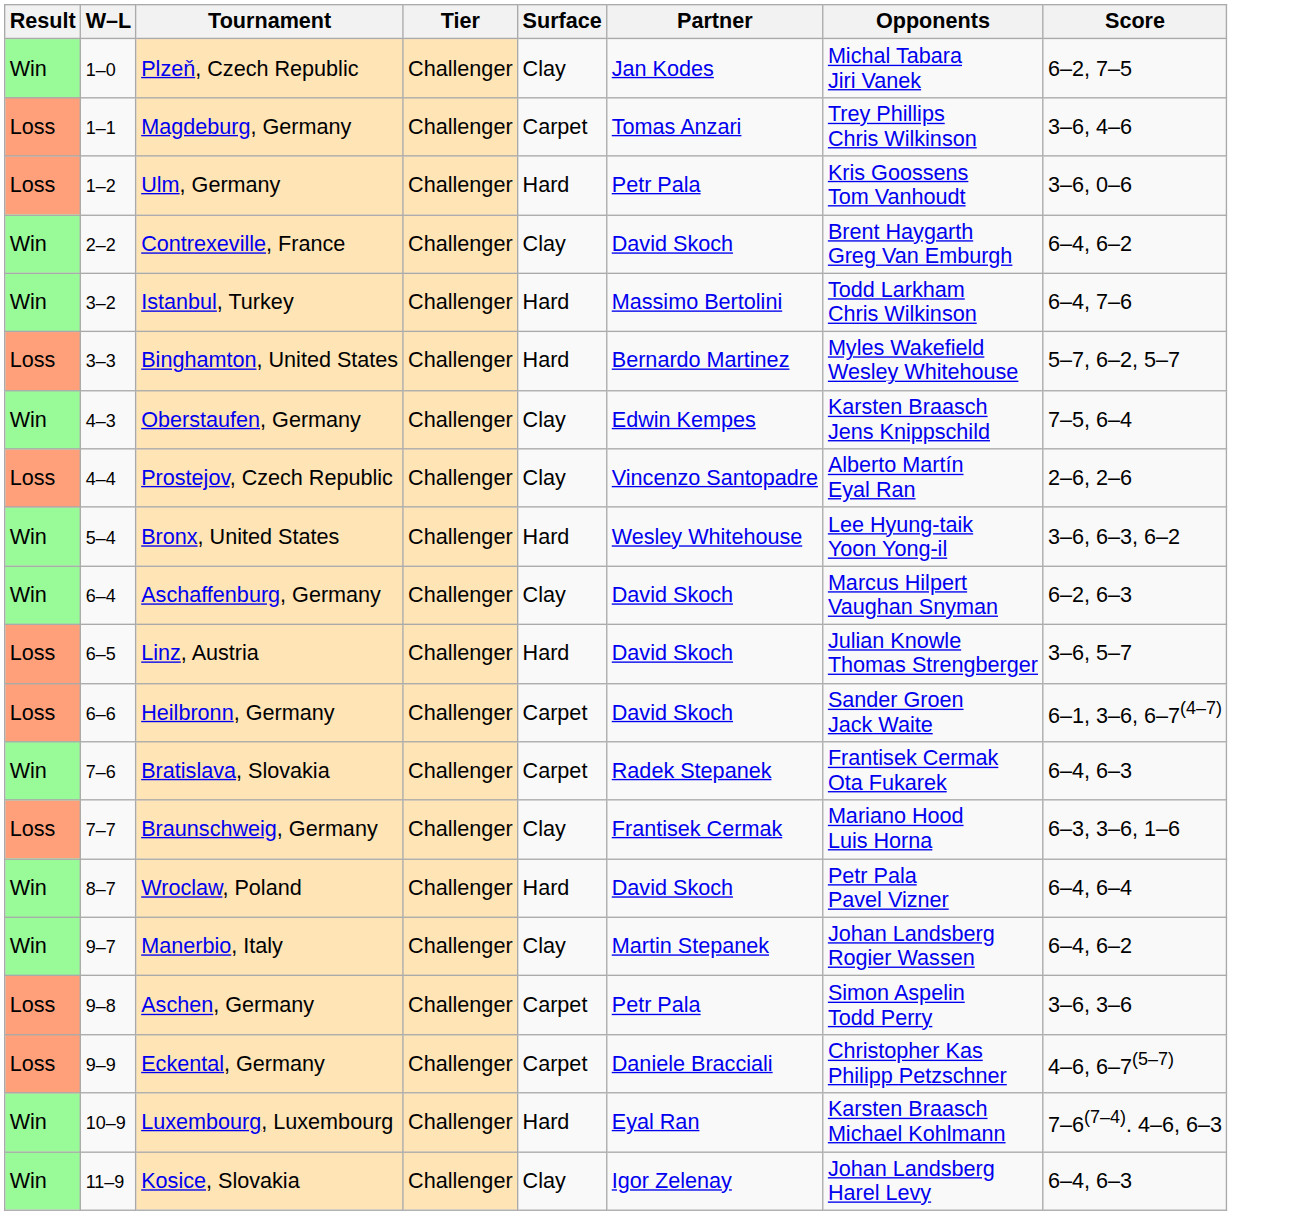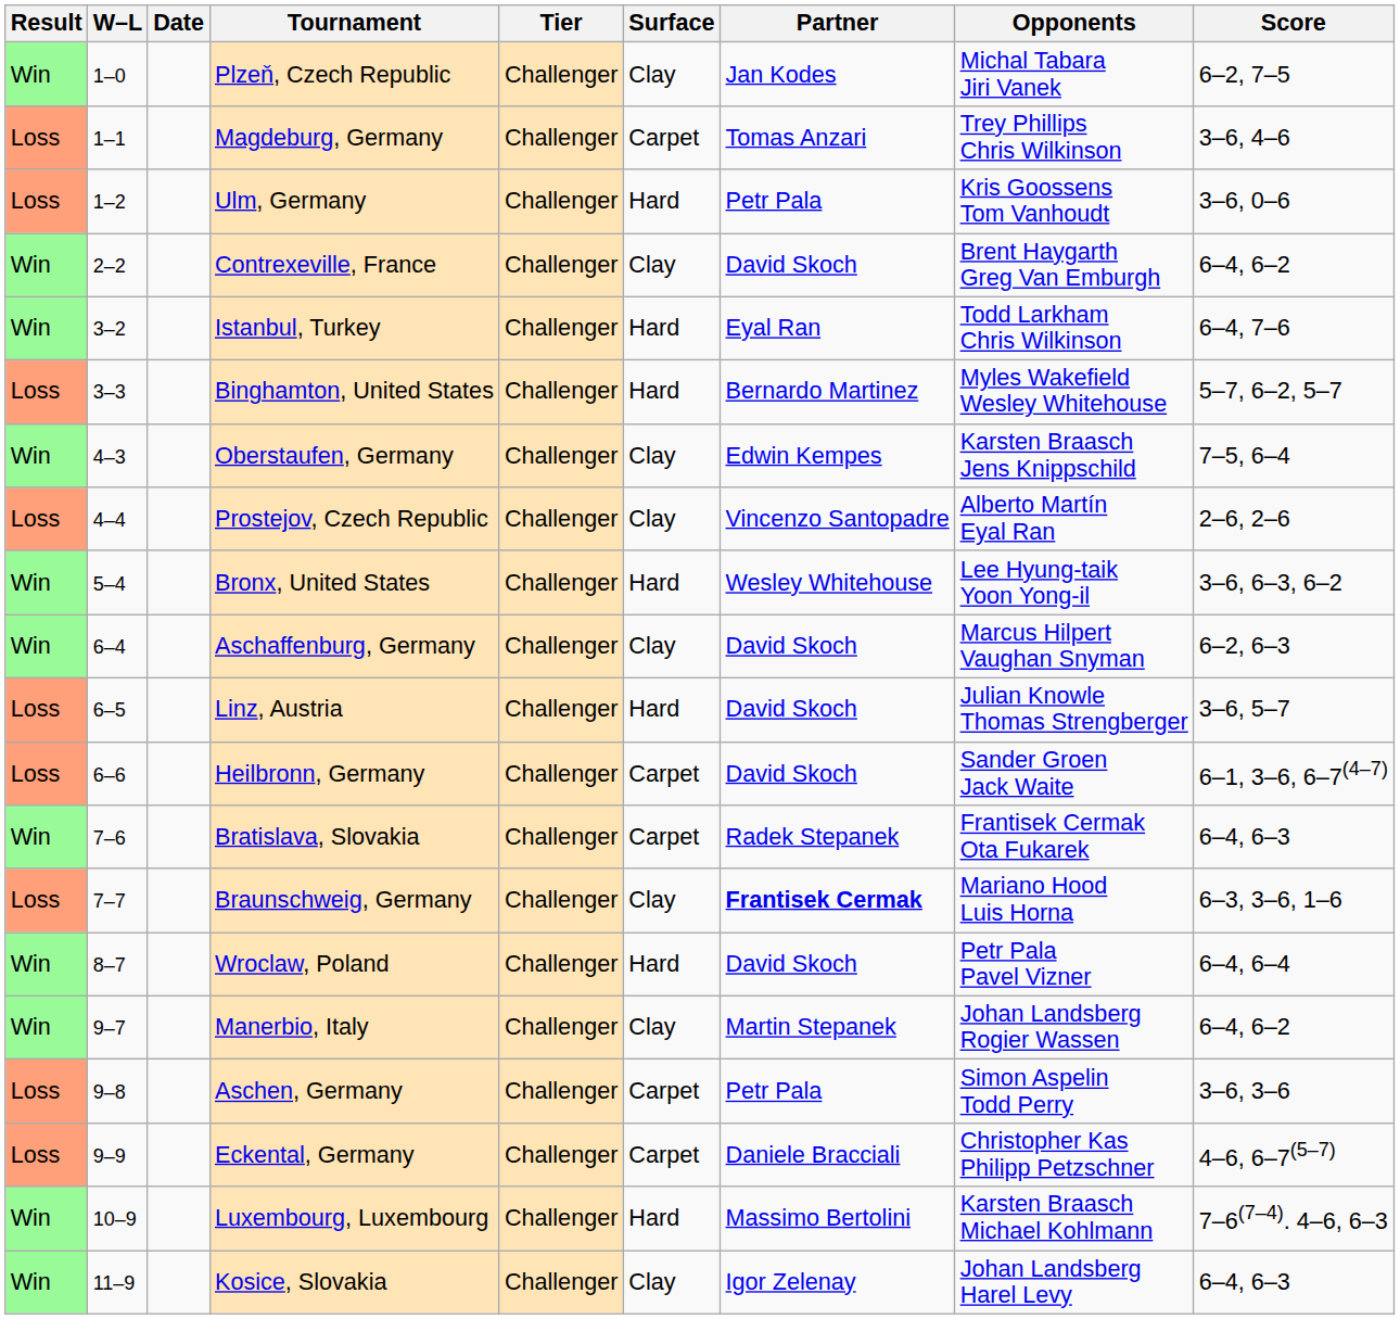+ column: Date
Istanbul, Turkey | Partner: Massimo Bertolini -> Eyal Ran
Braunschweig, Germany | Partner: normal -> bold
Luxembourg, Luxembourg | Partner: Eyal Ran -> Massimo Bertolini
